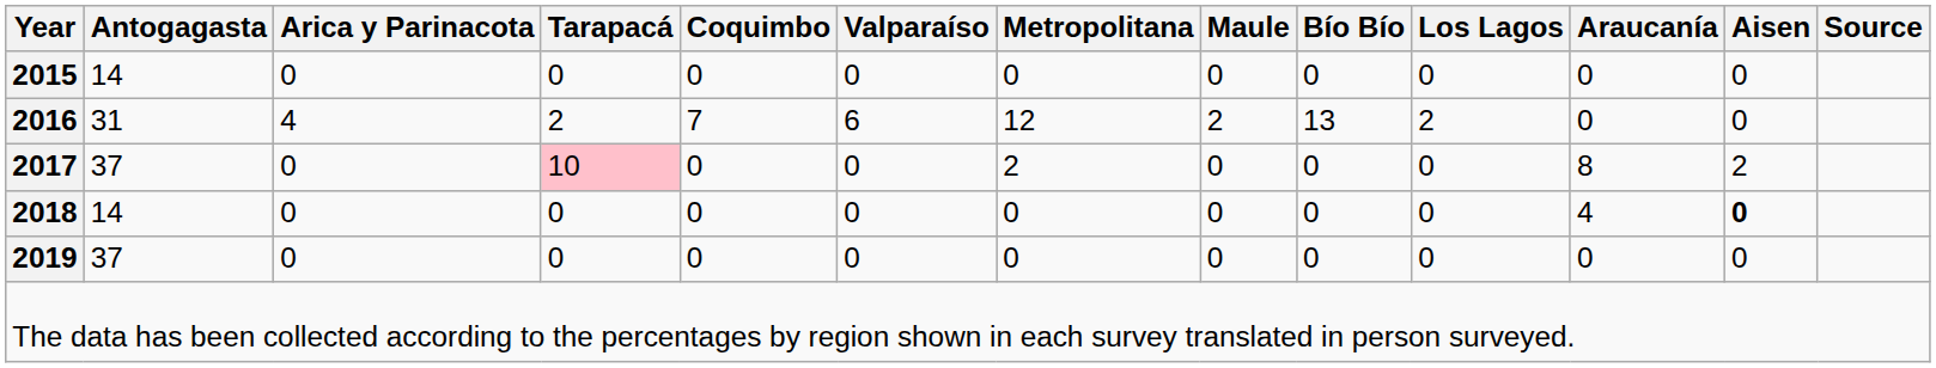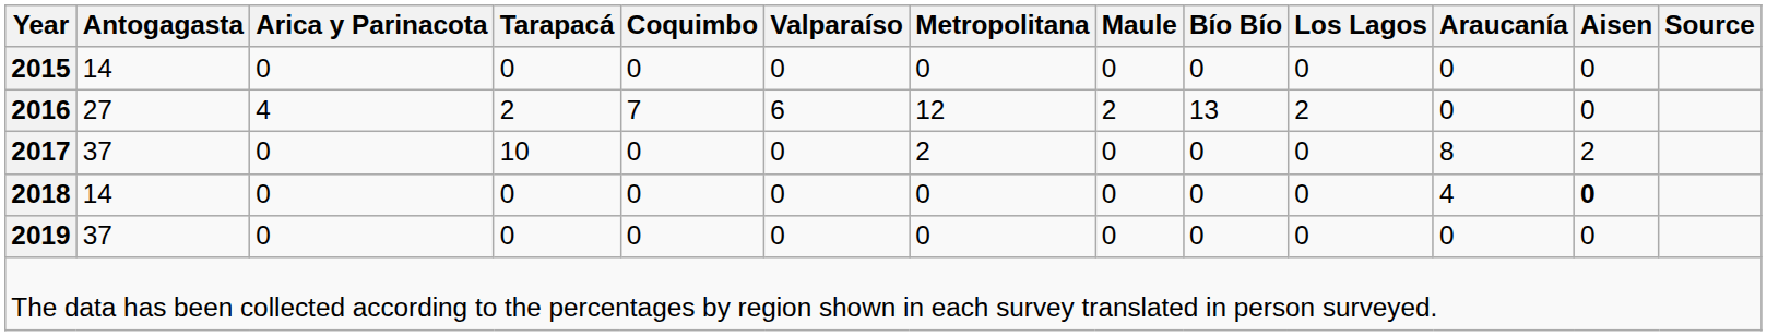2016 | Antogagasta: 31 -> 27
2017 | Tarapacá: pink background -> no background
